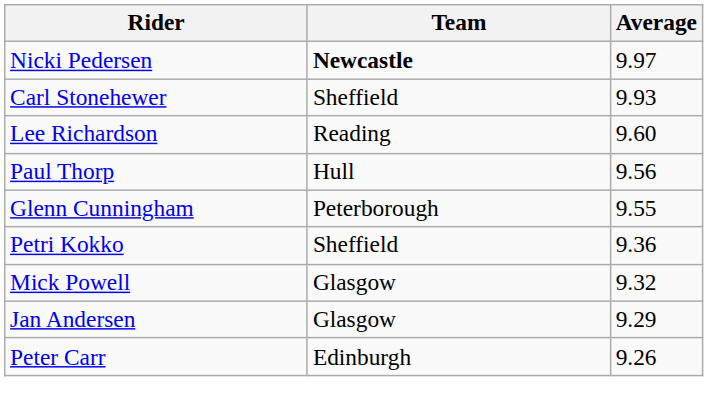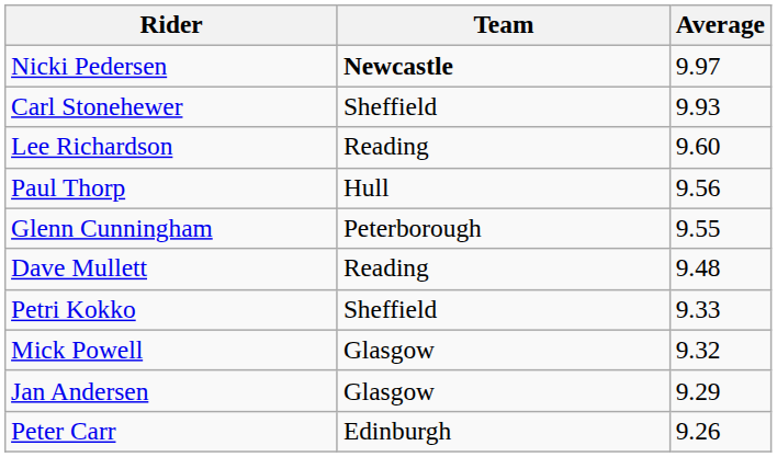+ row: Dave Mullett | Reading | 9.48
Petri Kokko | Average: 9.36 -> 9.33
